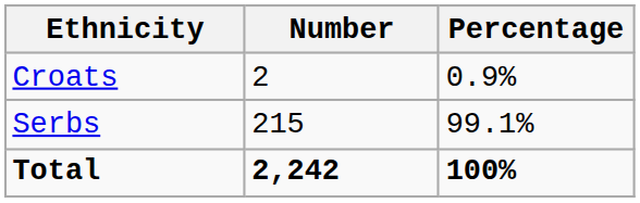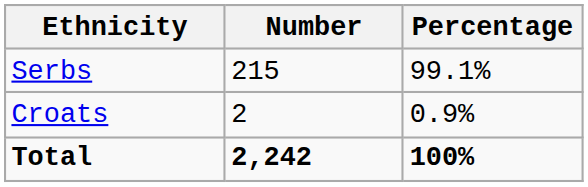rows swapped: Serbs <-> Croats
